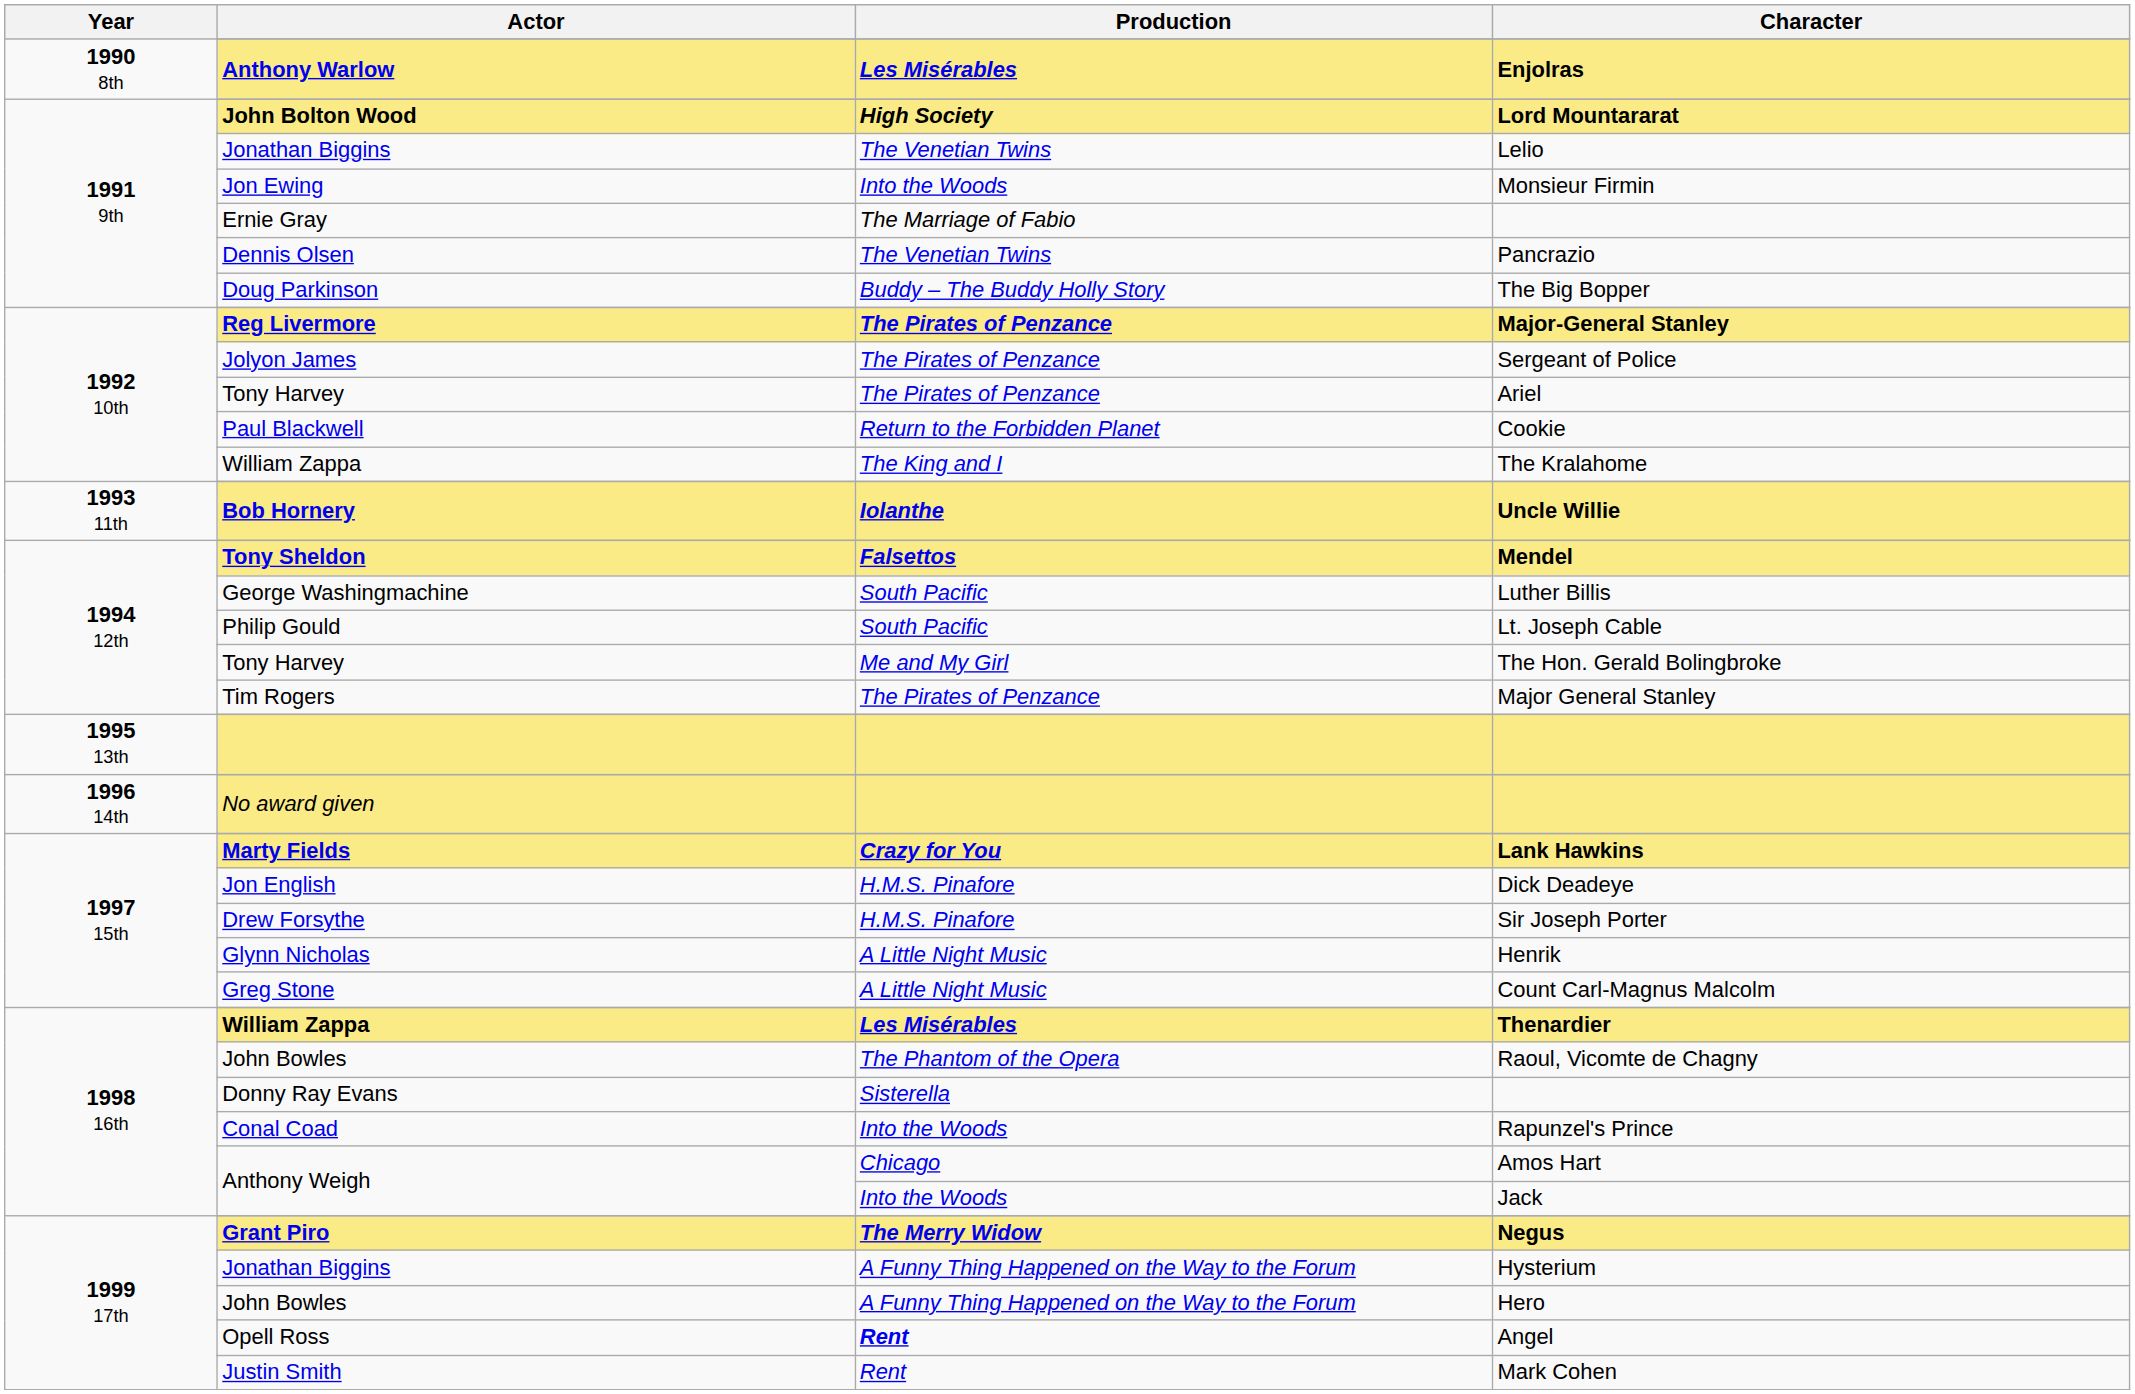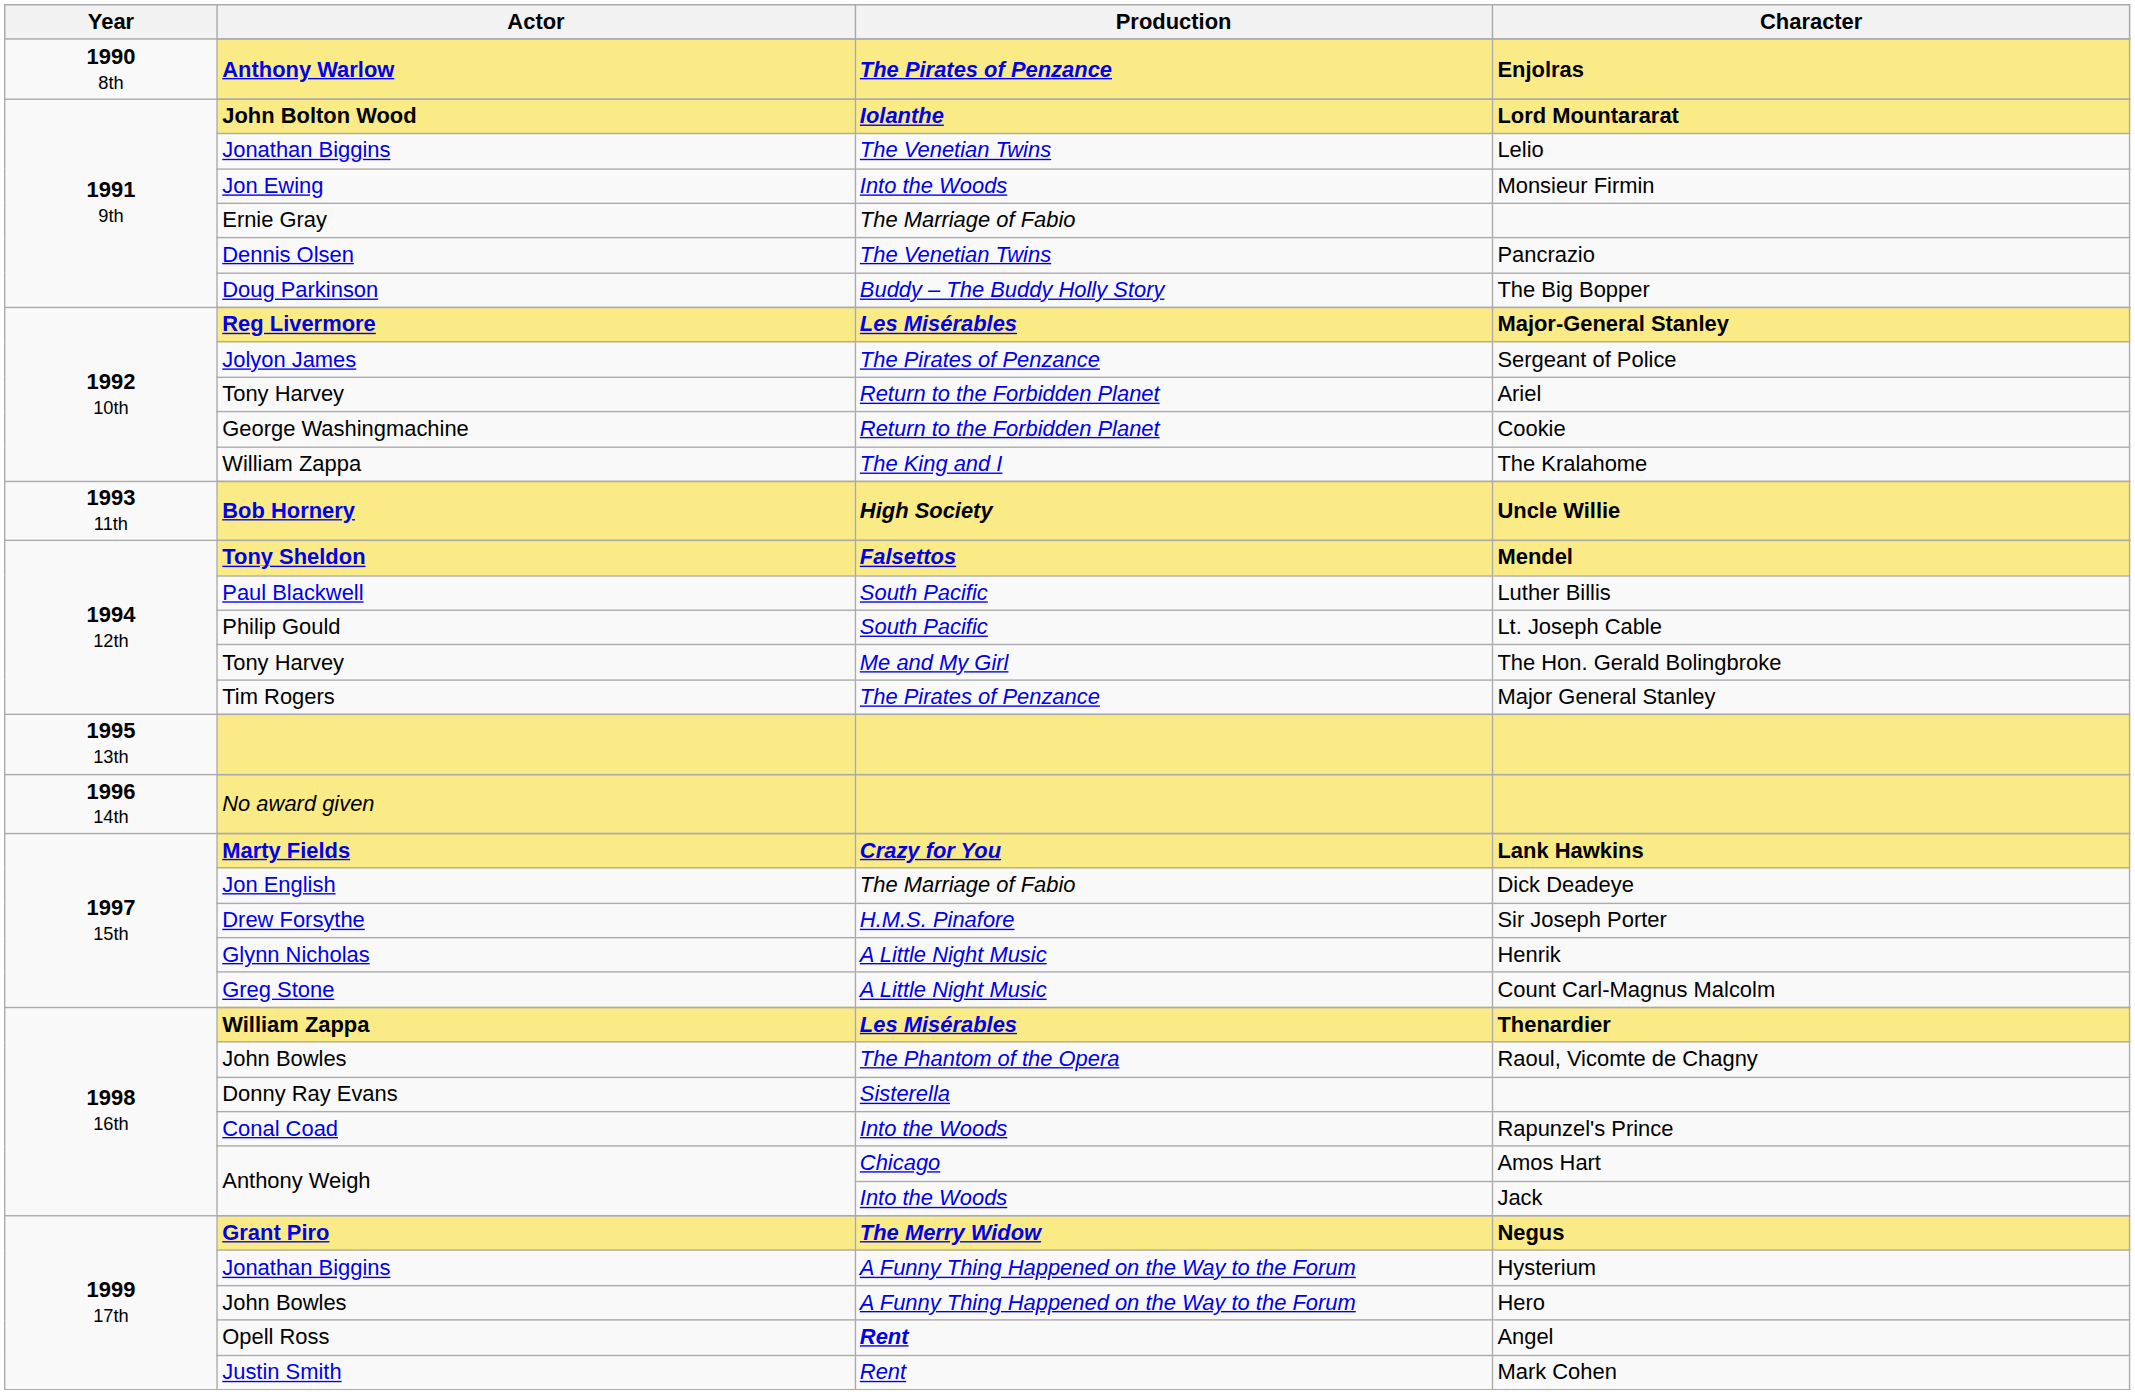Enjolras | Production: Les Misérables -> The Pirates of Penzance
Lord Mountararat | Production: High Society -> Iolanthe
Major-General Stanley | Production: The Pirates of Penzance -> Les Misérables
Ariel | Production: The Pirates of Penzance -> Return to the Forbidden Planet
Cookie | Actor: Paul Blackwell -> George Washingmachine
Uncle Willie | Production: Iolanthe -> High Society
Luther Billis | Actor: George Washingmachine -> Paul Blackwell
Dick Deadeye | Production: H.M.S. Pinafore -> The Marriage of Fabio
